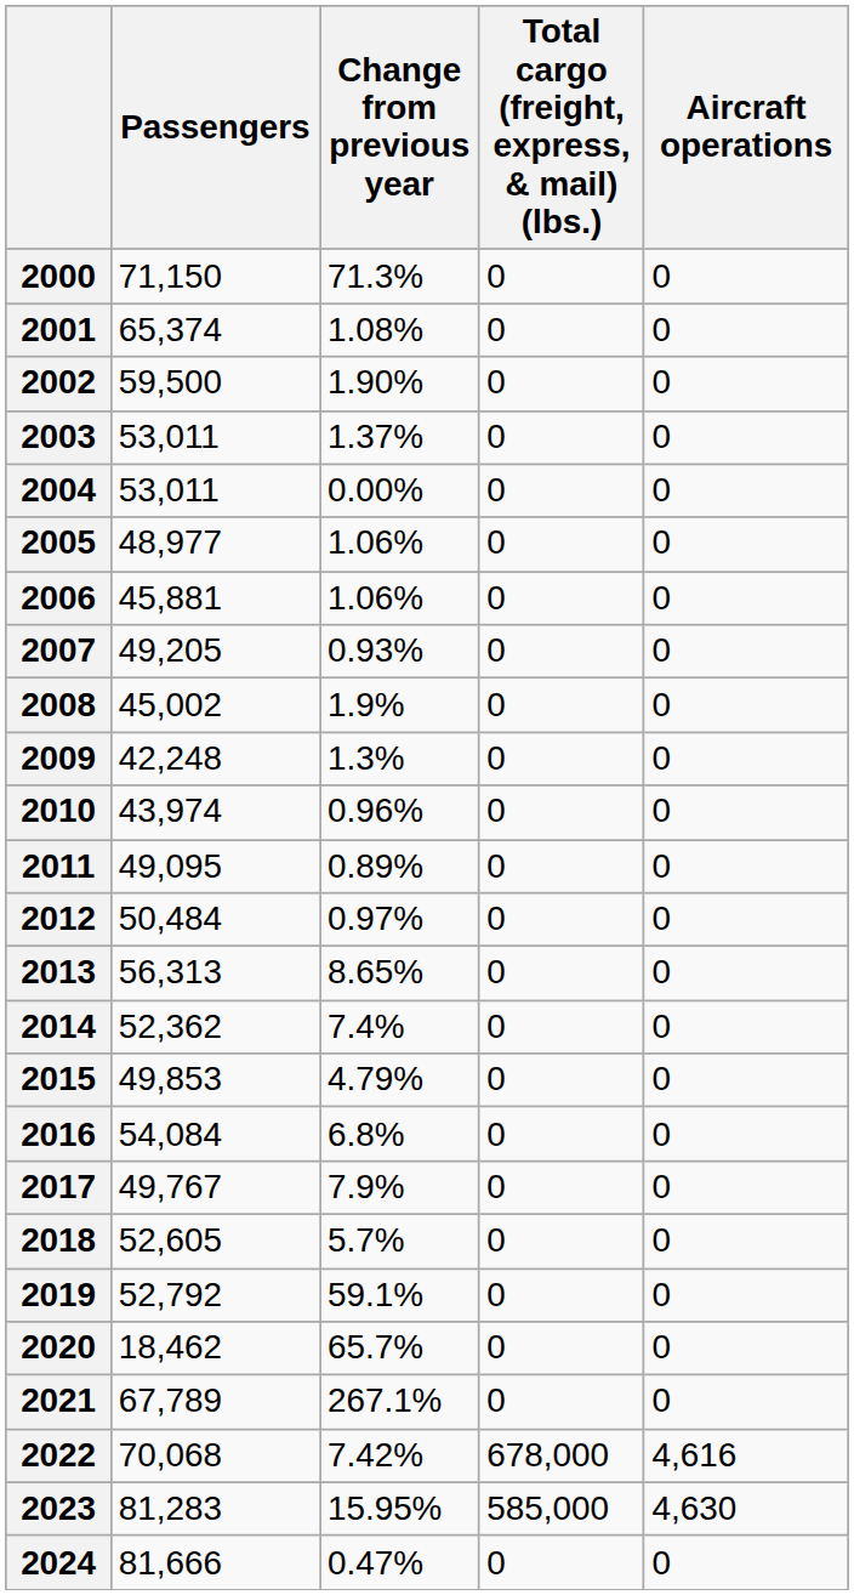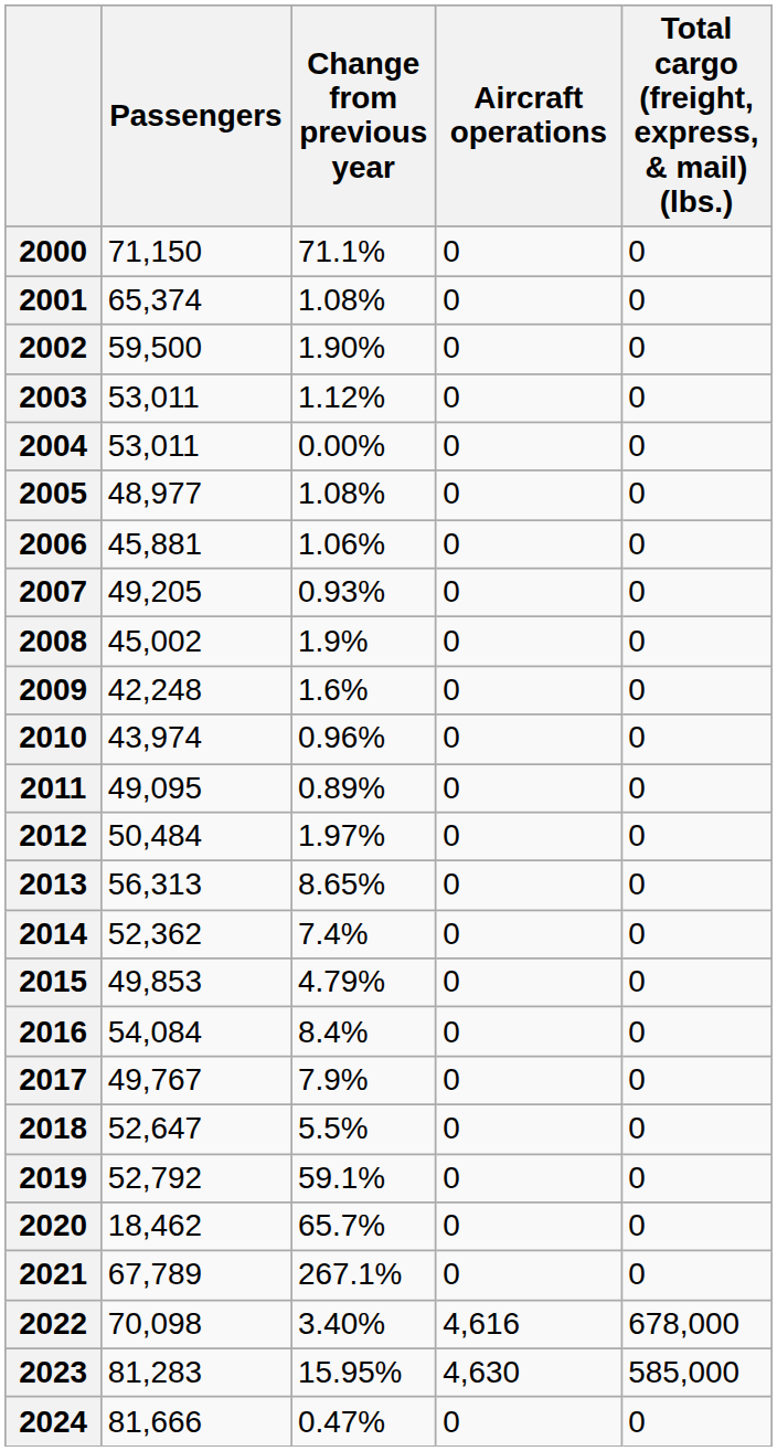columns swapped: Aircraft operations <-> Total cargo (freight, express, & mail) (lbs.)
2000 | Change from previous year: 71.3% -> 71.1%
2003 | Change from previous year: 1.37% -> 1.12%
2005 | Change from previous year: 1.06% -> 1.08%
2009 | Change from previous year: 1.3% -> 1.6%
2012 | Change from previous year: 0.97% -> 1.97%
2016 | Change from previous year: 6.8% -> 8.4%
2018 | Passengers: 52,605 -> 52,647
2018 | Change from previous year: 5.7% -> 5.5%
2022 | Passengers: 70,068 -> 70,098
2022 | Change from previous year: 7.42% -> 3.40%
